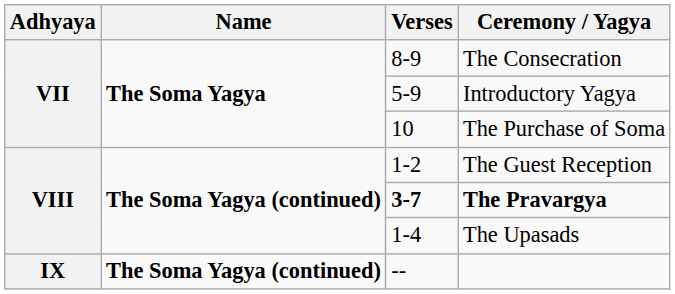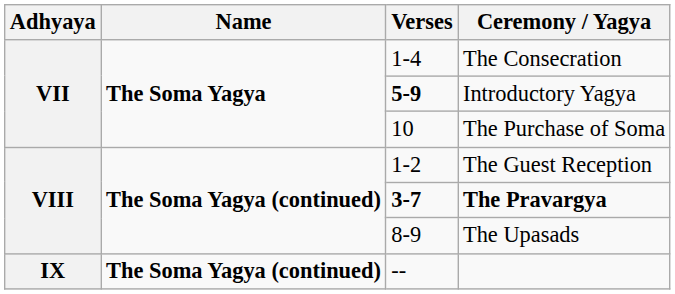The Consecration | Verses: 8-9 -> 1-4
Introductory Yagya | Verses: normal -> bold
The Upasads | Verses: 1-4 -> 8-9
